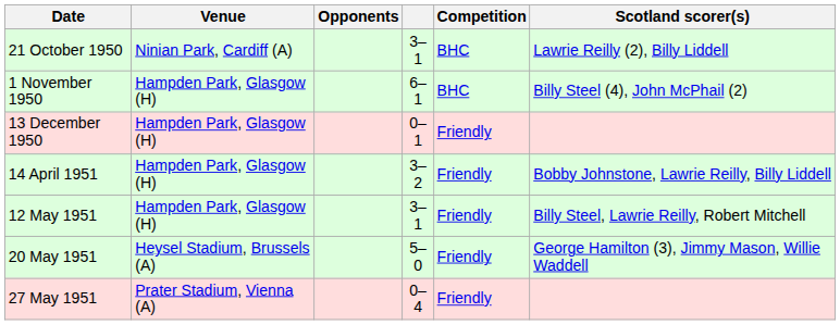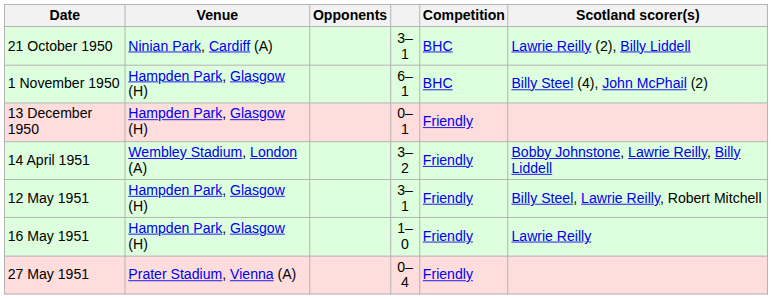14 April 1951 | Venue: Hampden Park, Glasgow (H) -> Wembley Stadium, London (A)
+ row: 16 May 1951 | Hampden Park, Glasgow (H) | 1–0 | Friendly | Lawrie Reilly
- row: 20 May 1951 | Heysel Stadium, Brussels (A) | 5–0 | Friendly | George Hamilton (3), Jimmy Mason, Willie Waddell
